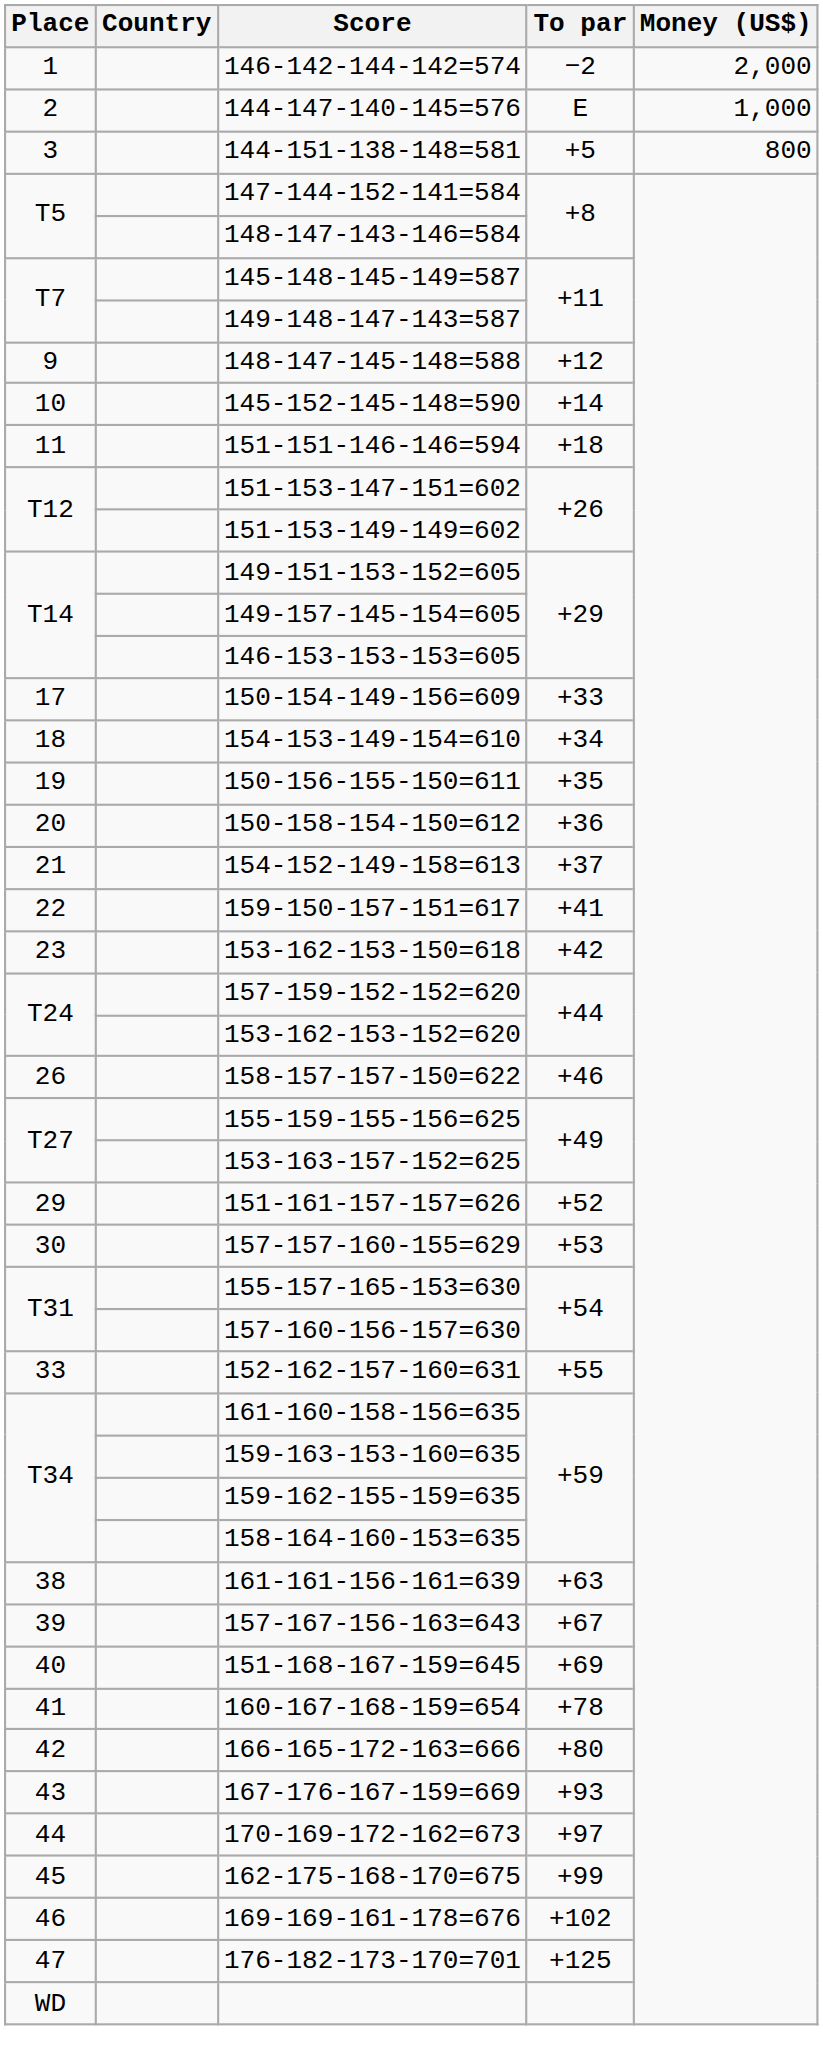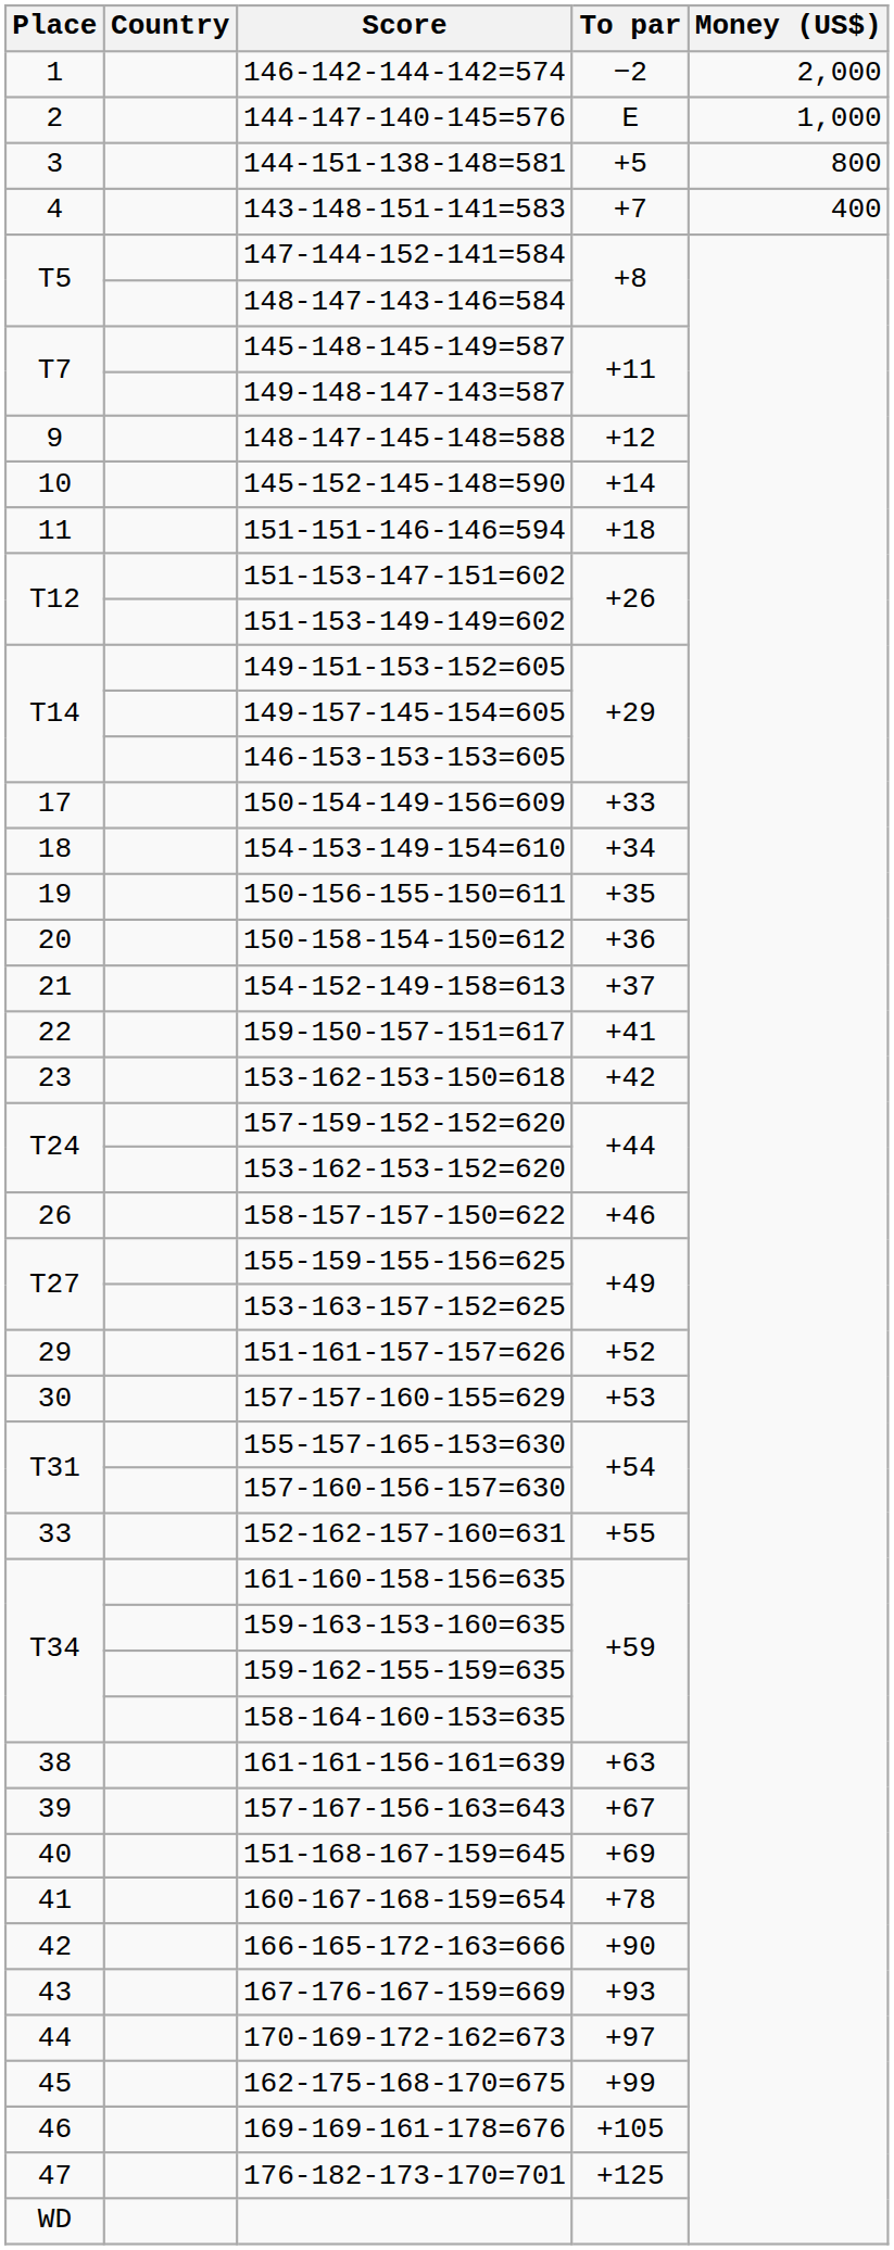+ row: 4 | 143-148-151-141=583 | +7 | 400
166-165-172-163=666 | To par: +80 -> +90
169-169-161-178=676 | To par: +102 -> +105
